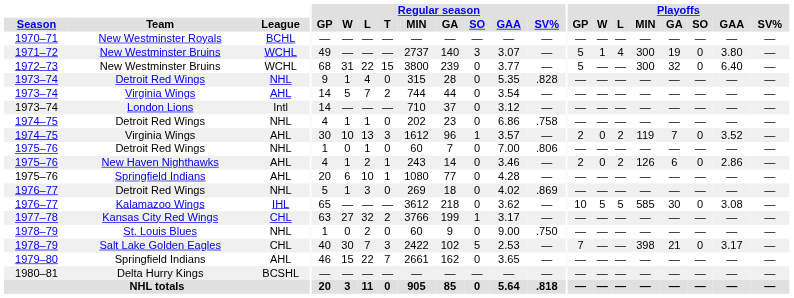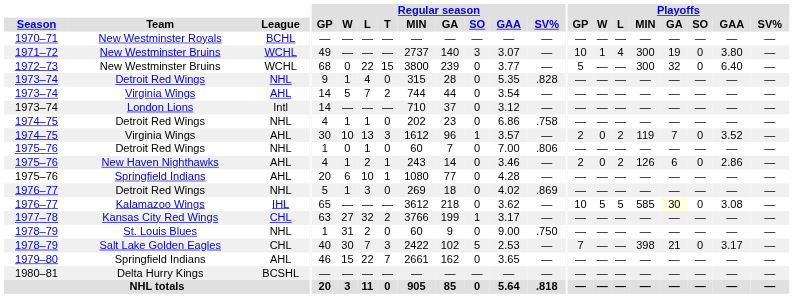1971–72 / New Westminster Bruins | Playoffs / GP: 5 -> 10
1972–73 / New Westminster Bruins | Regular season / W: 31 -> 0
Kalamazoo Wings | Playoffs / GA: no background -> lightyellow background
St. Louis Blues | Regular season / W: 0 -> 31
